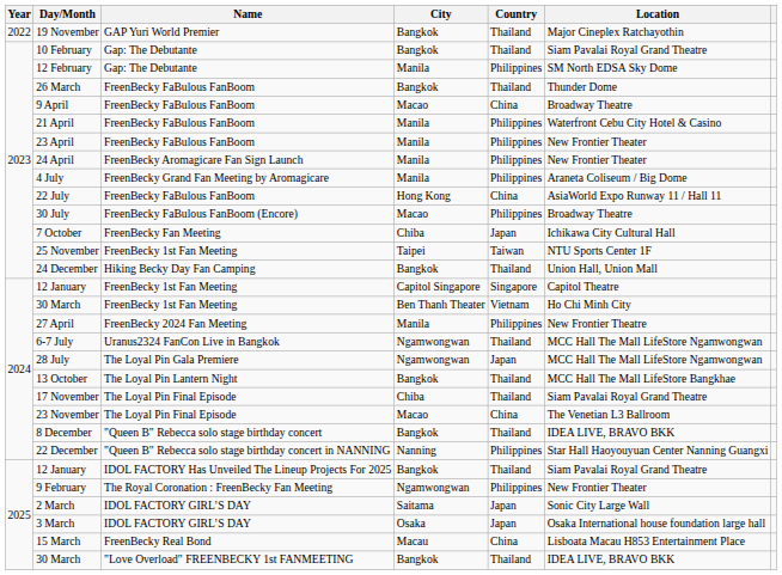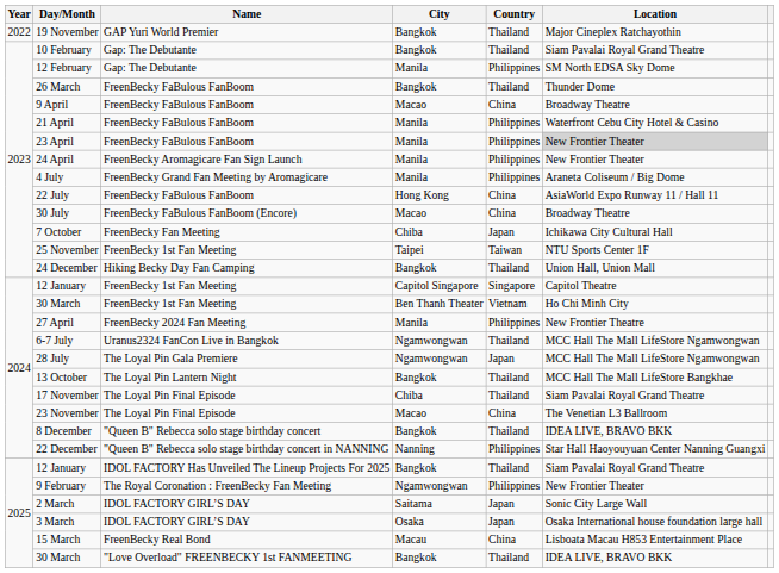23 April | Location: no background -> lightgrey background
30 July | Country: Philippines -> China
